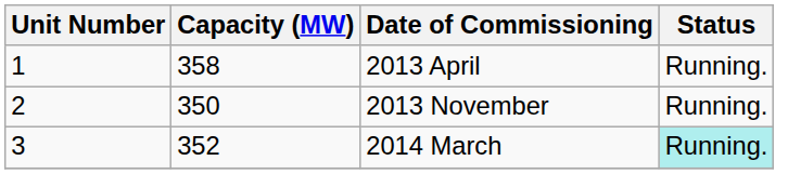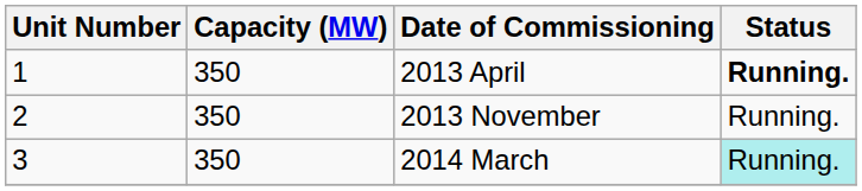2013 April | Capacity (MW): 358 -> 350
2013 April | Status: normal -> bold
2014 March | Capacity (MW): 352 -> 350
